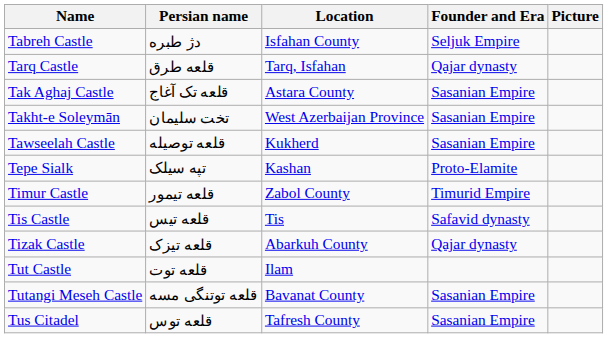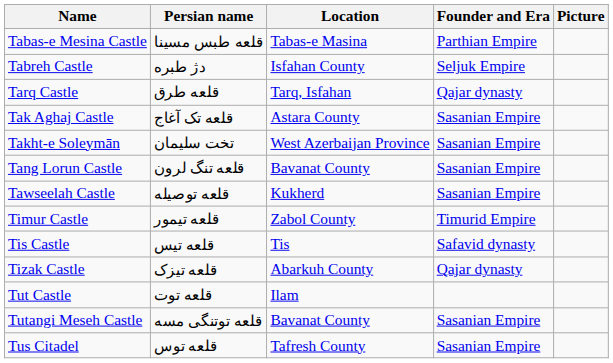+ row: Tabas-e Mesina Castle | قلعه طبس مسینا | Tabas-e Masina | Parthian Empire
+ row: Tang Lorun Castle | قلعه تنگ لرون | Bavanat County | Sasanian Empire
- row: Tepe Sialk | تپه سیلک | Kashan | Proto-Elamite
